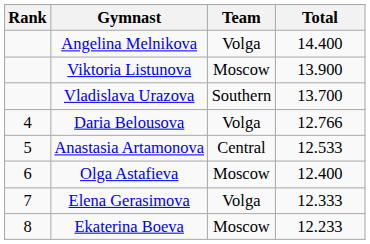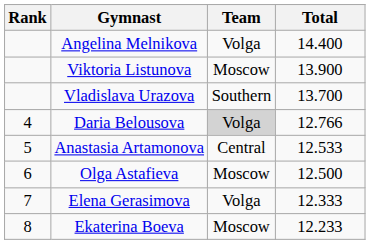Daria Belousova | Team: no background -> lightgrey background
Olga Astafieva | Total: 12.400 -> 12.500
